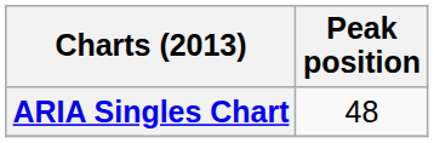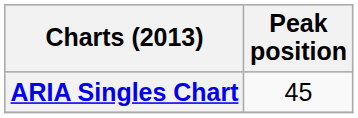ARIA Singles Chart | Peak position: 48 -> 45
